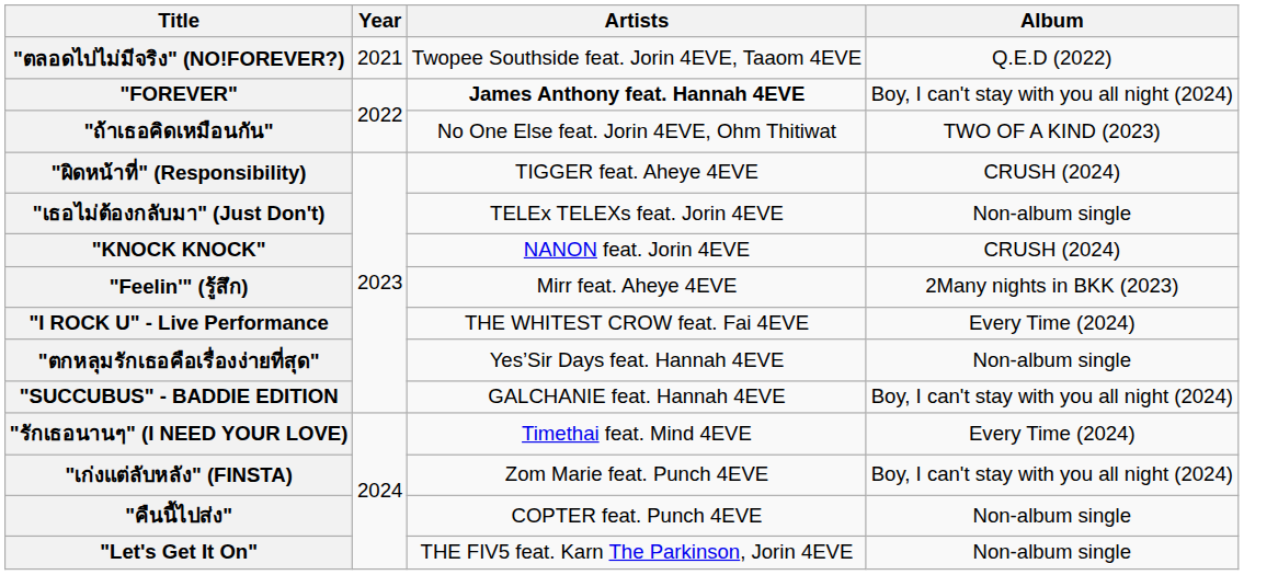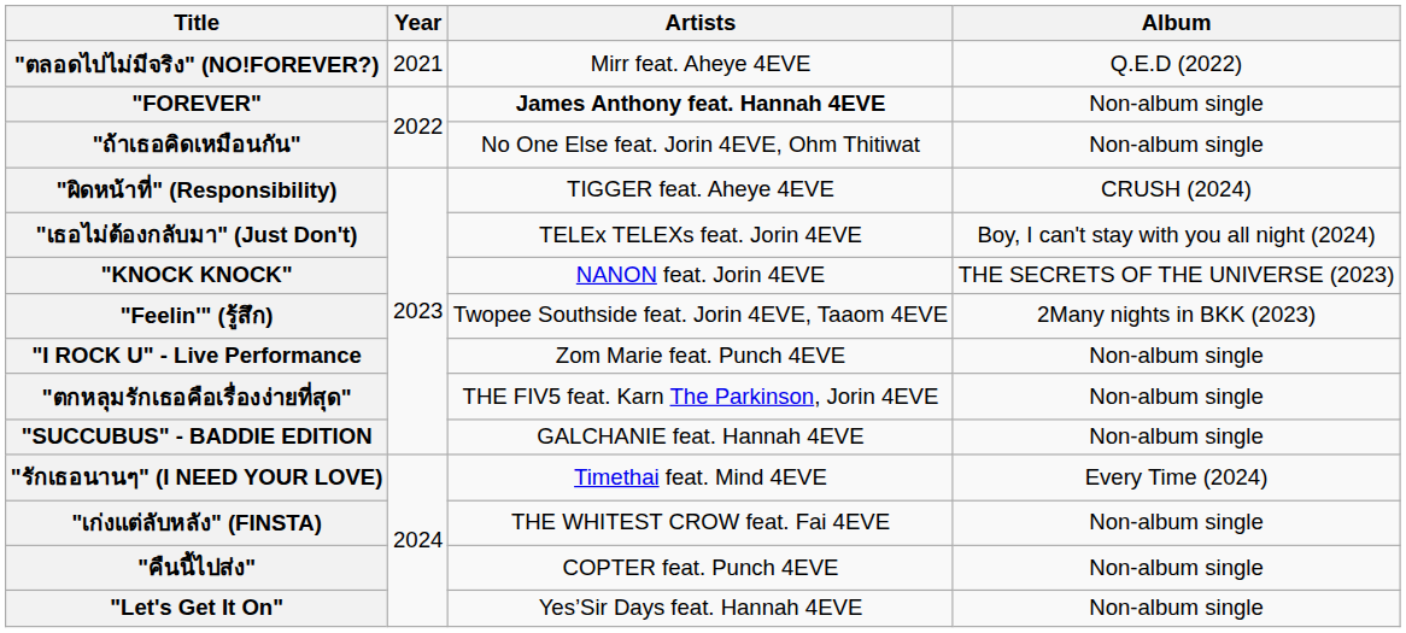"ตลอดไปไม่มีจริง" (NO!FOREVER?) | Artists: Twopee Southside feat. Jorin 4EVE, Taaom 4EVE -> Mirr feat. Aheye 4EVE
"FOREVER" | Album: Boy, I can't stay with you all night (2024) -> Non-album single
"ถ้าเธอคิดเหมือนกัน" | Album: TWO OF A KIND (2023) -> Non-album single
"เธอไม่ต้องกลับมา" (Just Don't) | Album: Non-album single -> Boy, I can't stay with you all night (2024)
"KNOCK KNOCK" | Album: CRUSH (2024) -> THE SECRETS OF THE UNIVERSE (2023)
"Feelin'" (รู้สึก) | Artists: Mirr feat. Aheye 4EVE -> Twopee Southside feat. Jorin 4EVE, Taaom 4EVE
"I ROCK U" - Live Performance | Artists: THE WHITEST CROW feat. Fai 4EVE -> Zom Marie feat. Punch 4EVE
"I ROCK U" - Live Performance | Album: Every Time (2024) -> Non-album single
"ตกหลุมรักเธอคือเรื่องง่ายที่สุด" | Artists: Yes’Sir Days feat. Hannah 4EVE -> THE FIV5 feat. Karn The Parkinson, Jorin 4EVE
"SUCCUBUS" - BADDIE EDITION | Album: Boy, I can't stay with you all night (2024) -> Non-album single
"เก่งแต่ลับหลัง" (FINSTA) | Artists: Zom Marie feat. Punch 4EVE -> THE WHITEST CROW feat. Fai 4EVE
"เก่งแต่ลับหลัง" (FINSTA) | Album: Boy, I can't stay with you all night (2024) -> Non-album single
"Let's Get It On" | Artists: THE FIV5 feat. Karn The Parkinson, Jorin 4EVE -> Yes’Sir Days feat. Hannah 4EVE
